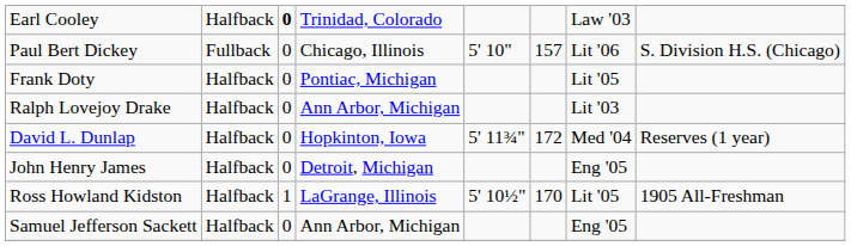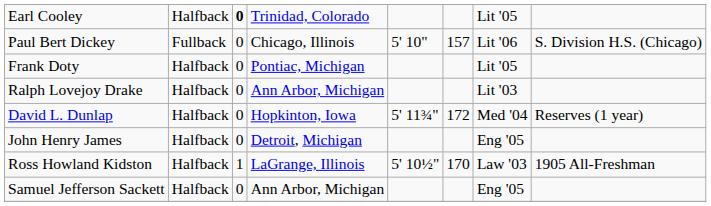Earl Cooley | column 7: Law '03 -> Lit '05
Ross Howland Kidston | column 7: Lit '05 -> Law '03
